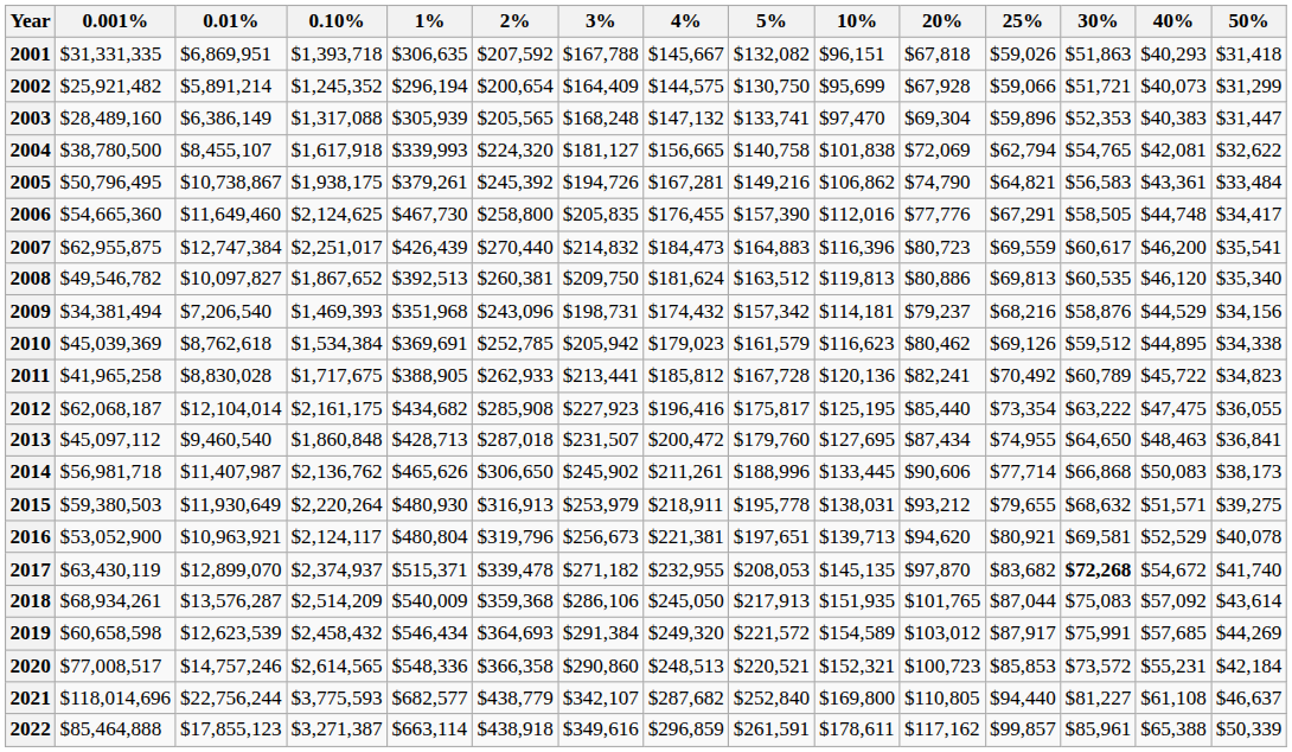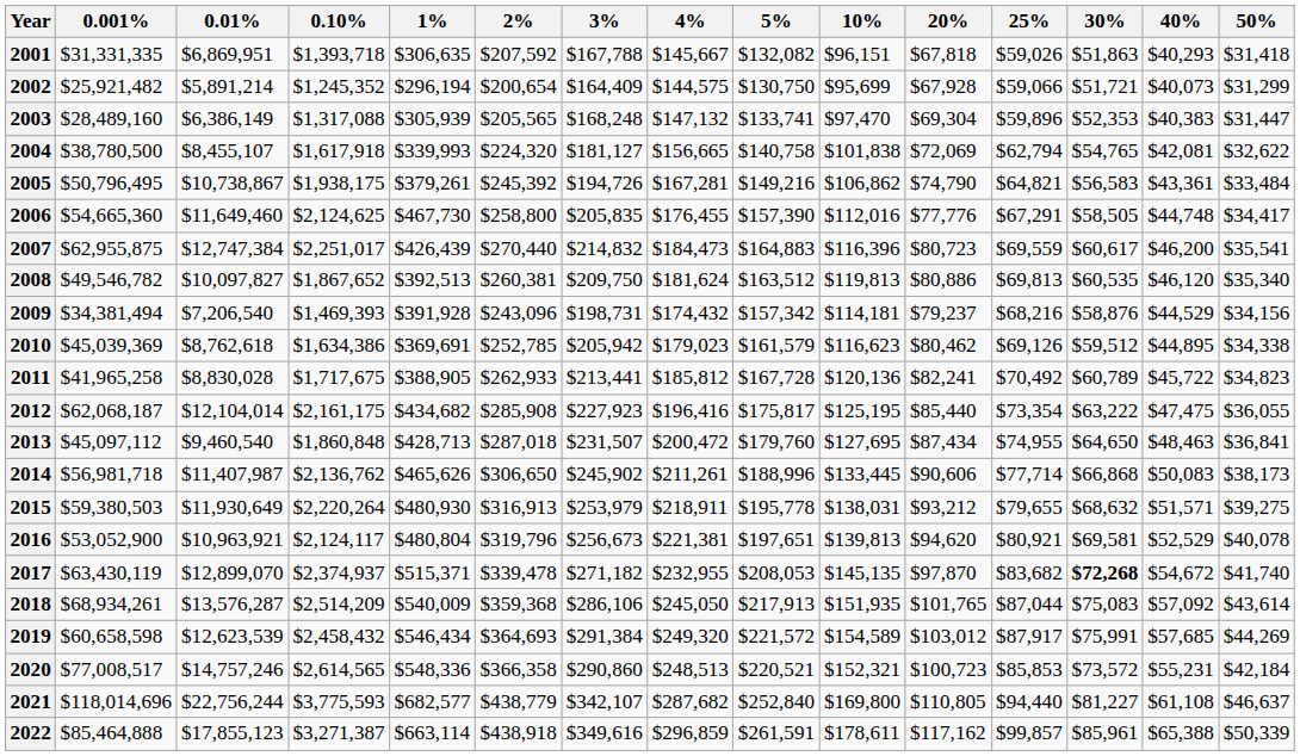2009 | 1%: $351,968 -> $391,928
2010 | 0.10%: $1,534,384 -> $1,634,386
2016 | 10%: $139,713 -> $139,813
